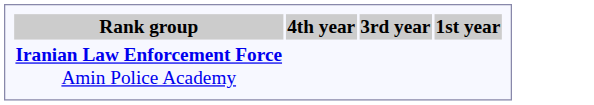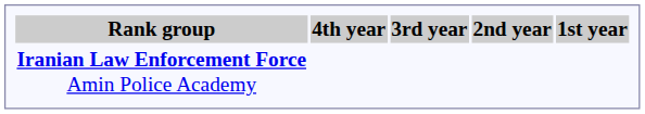+ column: 2nd year
